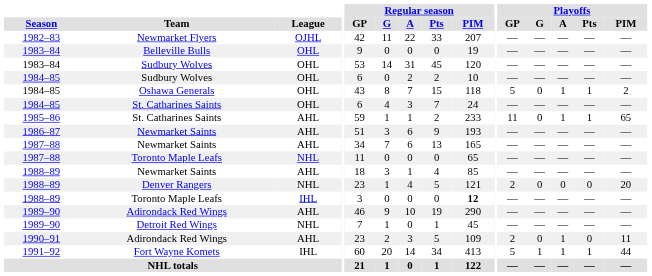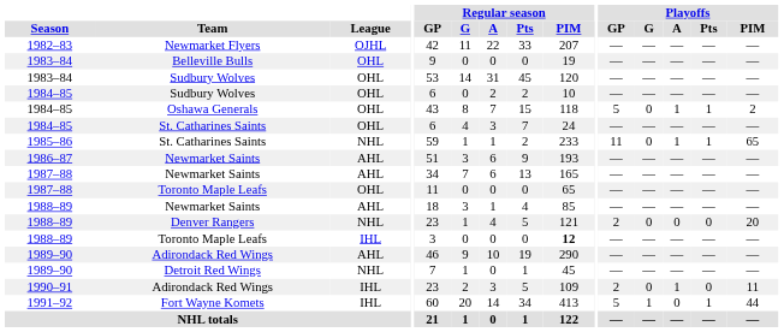1985–86 / St. Catharines Saints | League: AHL -> NHL
1987–88 / Toronto Maple Leafs | League: NHL -> OHL
1990–91 / Adirondack Red Wings | League: AHL -> IHL
Fort Wayne Komets | Playoffs / A: 1 -> 0
